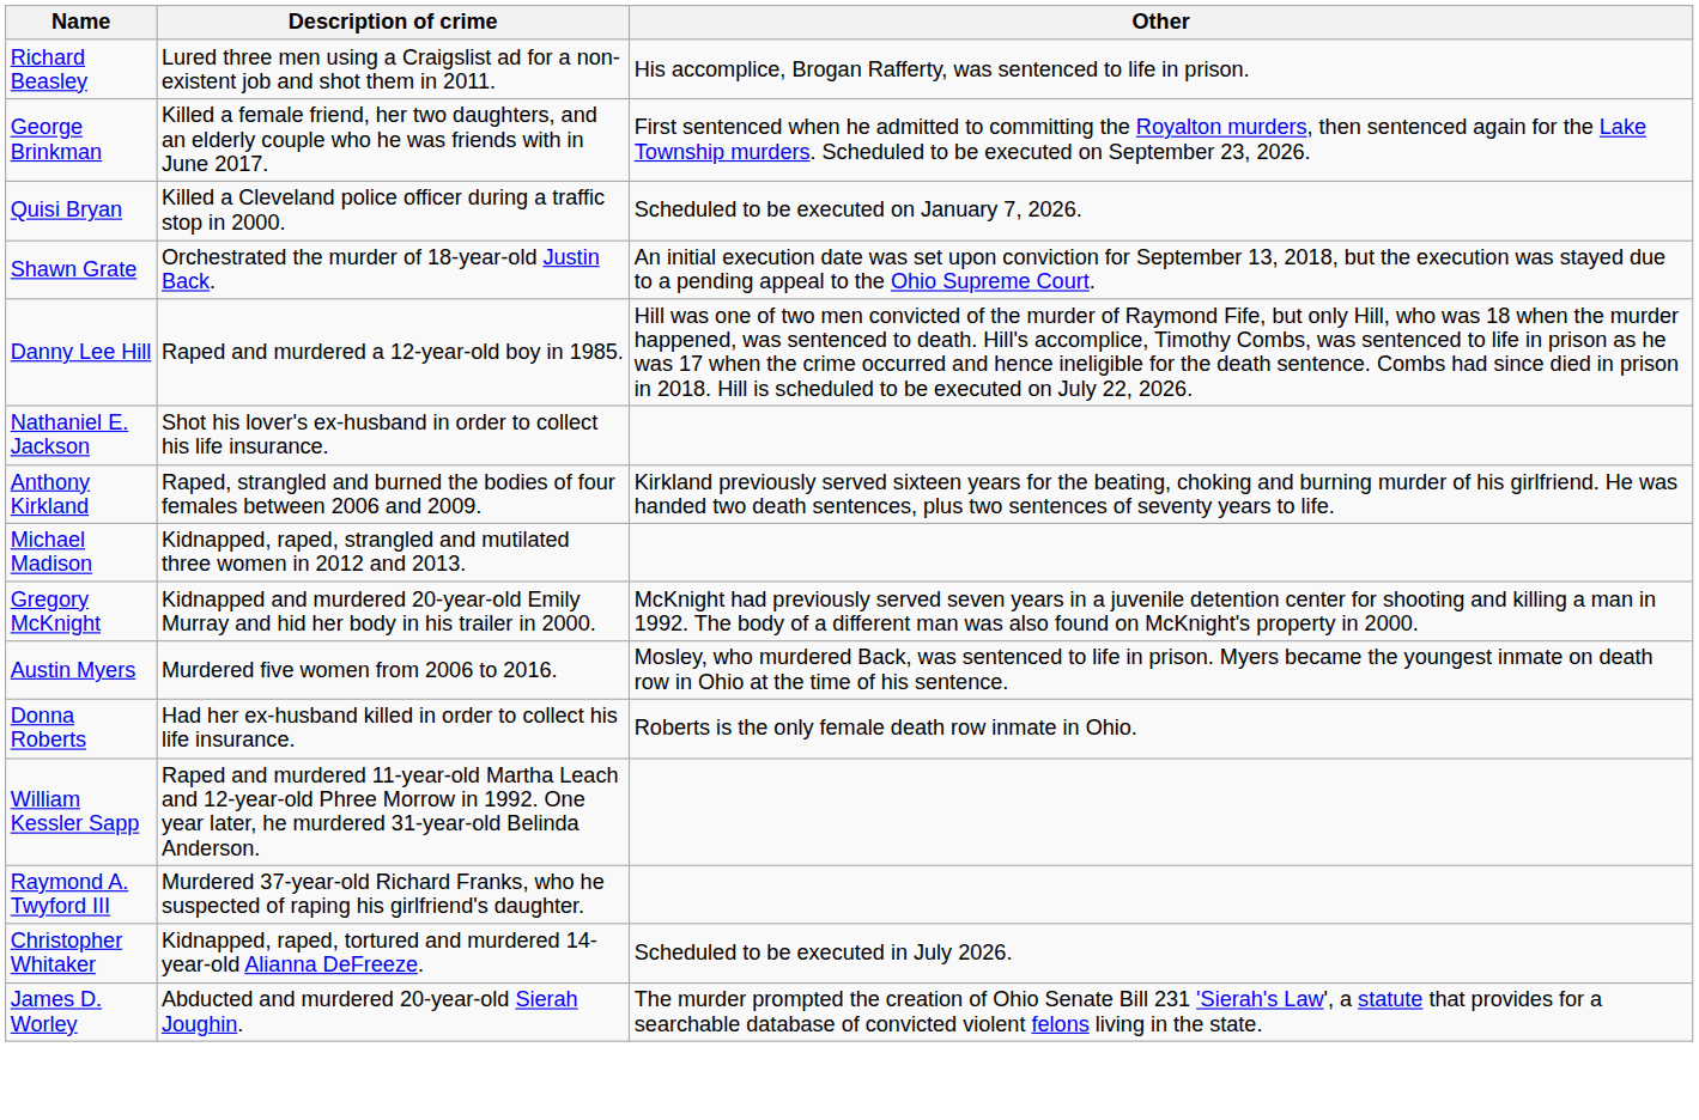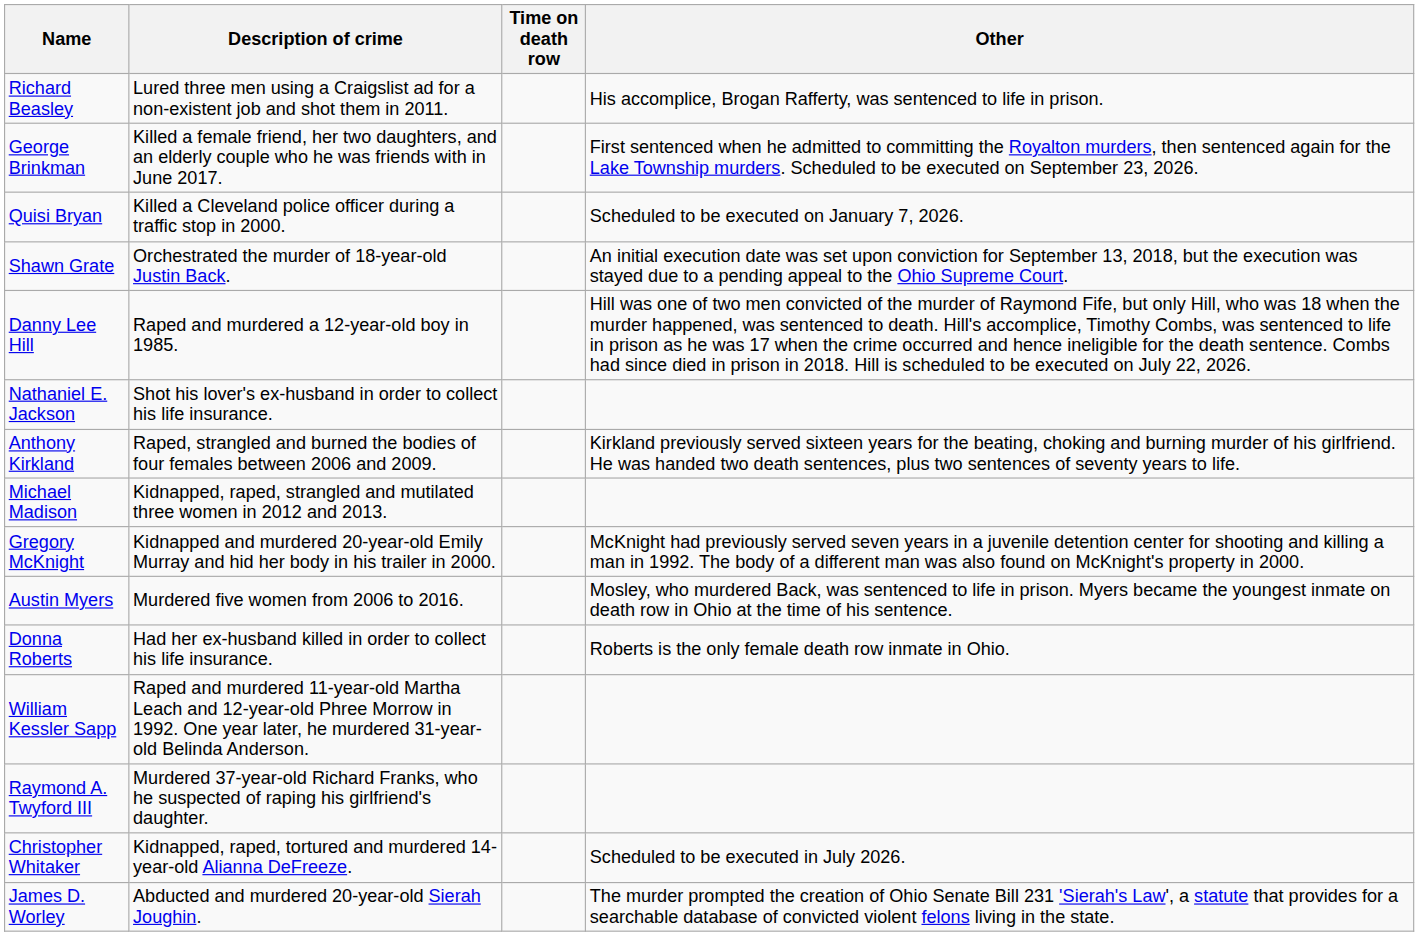+ column: Time on death row
